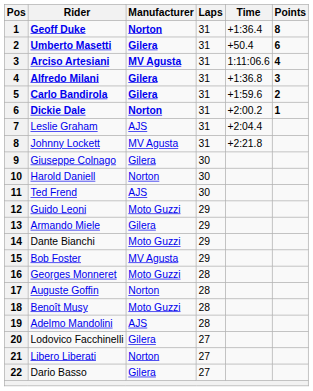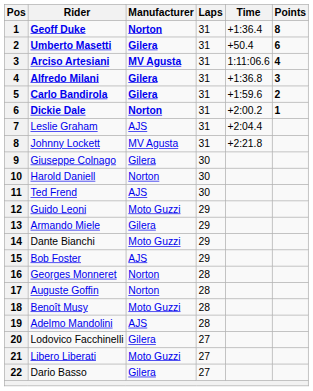Bob Foster | Manufacturer: MV Agusta -> AJS
Georges Monneret | Manufacturer: Moto Guzzi -> Norton
Libero Liberati | Manufacturer: Norton -> Moto Guzzi
